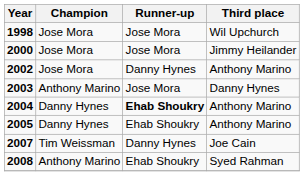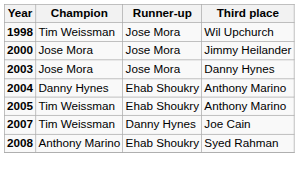1998 | Champion: Jose Mora -> Tim Weissman
- row: 2002 | Jose Mora | Danny Hynes | Anthony Marino
2003 | Champion: Anthony Marino -> Jose Mora
2004 | Runner-up: bold -> normal
2005 | Champion: Danny Hynes -> Tim Weissman
